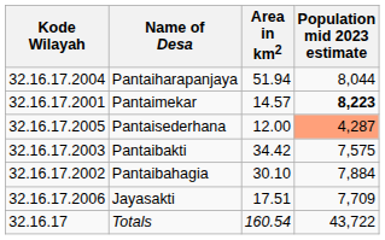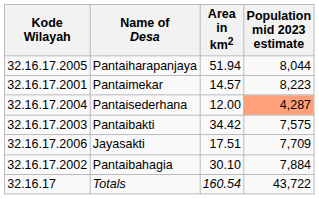Pantaiharapanjaya | Kode Wilayah: 32.16.17.2004 -> 32.16.17.2005
Pantaimekar | Population mid 2023 estimate: bold -> normal
Pantaisederhana | Kode Wilayah: 32.16.17.2005 -> 32.16.17.2004
rows swapped: Pantaibahagia <-> Jayasakti
